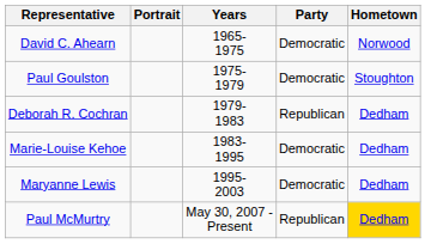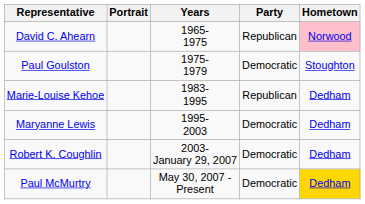David C. Ahearn | Party: Democratic -> Republican
David C. Ahearn | Hometown: no background -> pink background
- row: Deborah R. Cochran | 1979- 1983 | Republican | Dedham
Marie-Louise Kehoe | Party: Democratic -> Republican
+ row: Robert K. Coughlin | 2003- January 29, 2007 | Democratic | Dedham
Paul McMurtry | Party: Republican -> Democratic
